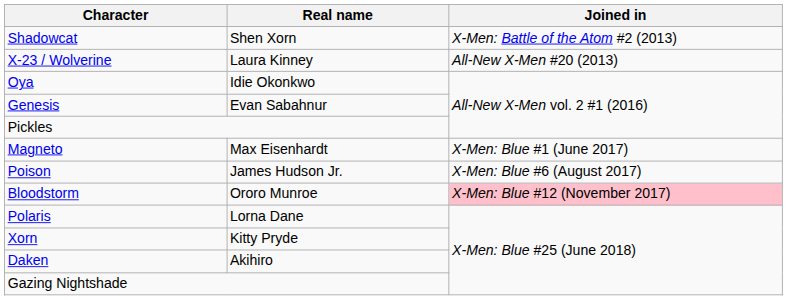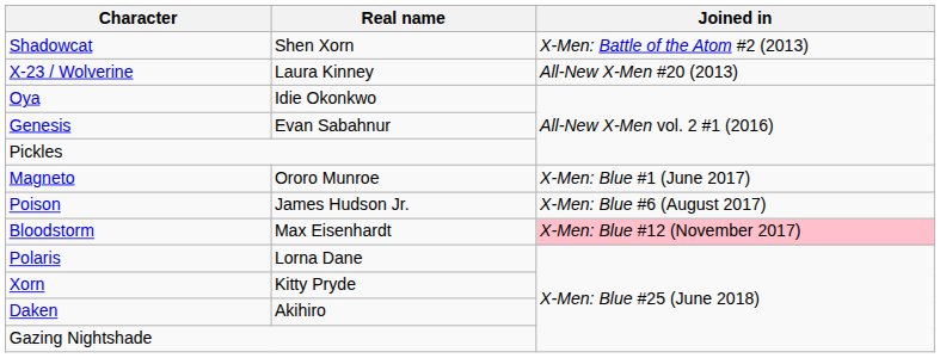Magneto | Real name: Max Eisenhardt -> Ororo Munroe
Bloodstorm | Real name: Ororo Munroe -> Max Eisenhardt
